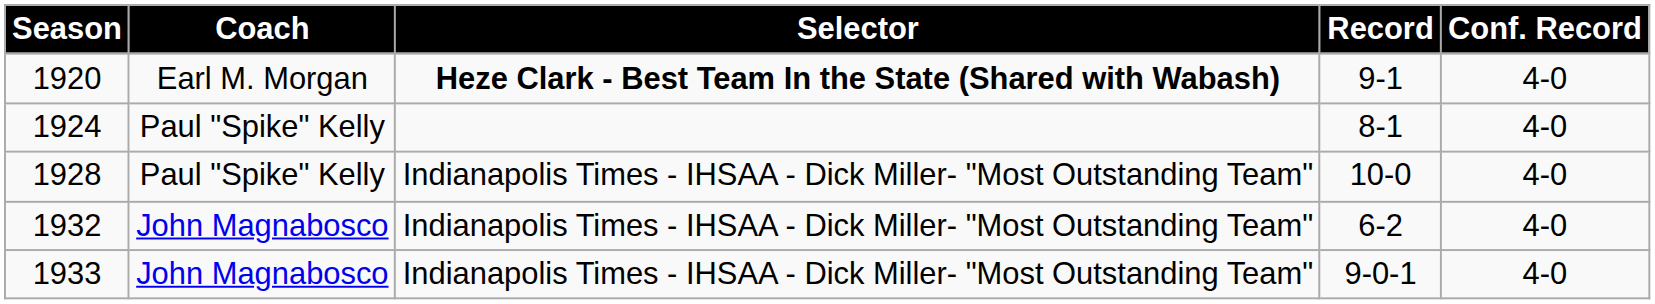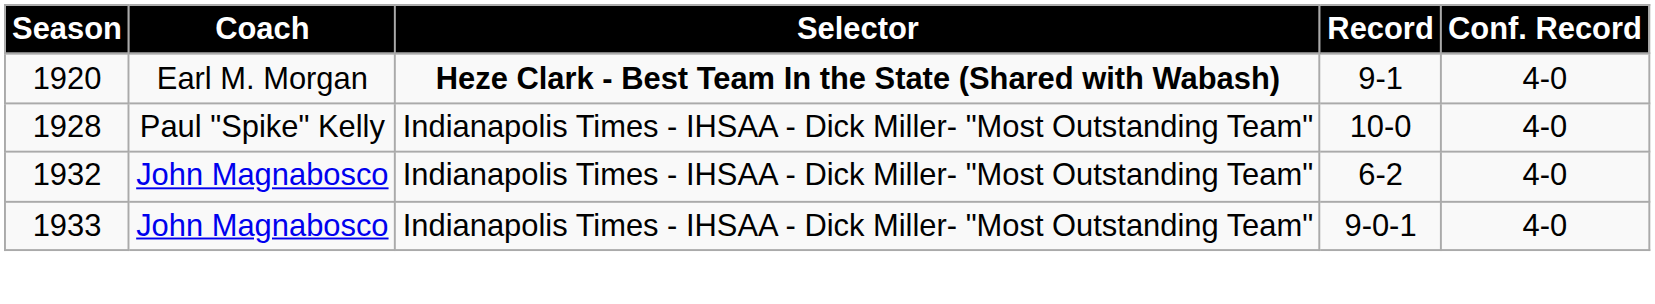- row: 1924 | Paul "Spike" Kelly | 8-1 | 4-0
